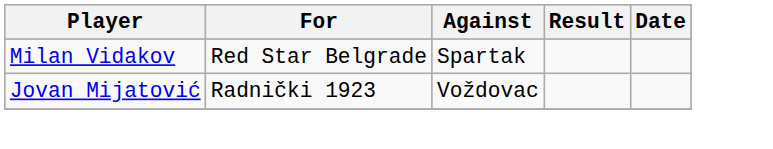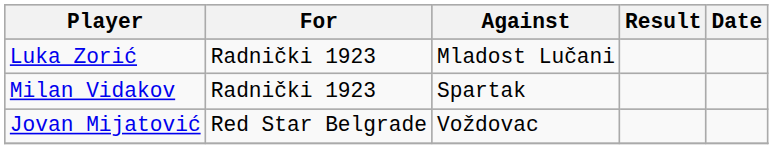+ row: Luka Zorić | Radnički 1923 | Mladost Lučani
Milan Vidakov | For: Red Star Belgrade -> Radnički 1923
Jovan Mijatović | For: Radnički 1923 -> Red Star Belgrade
